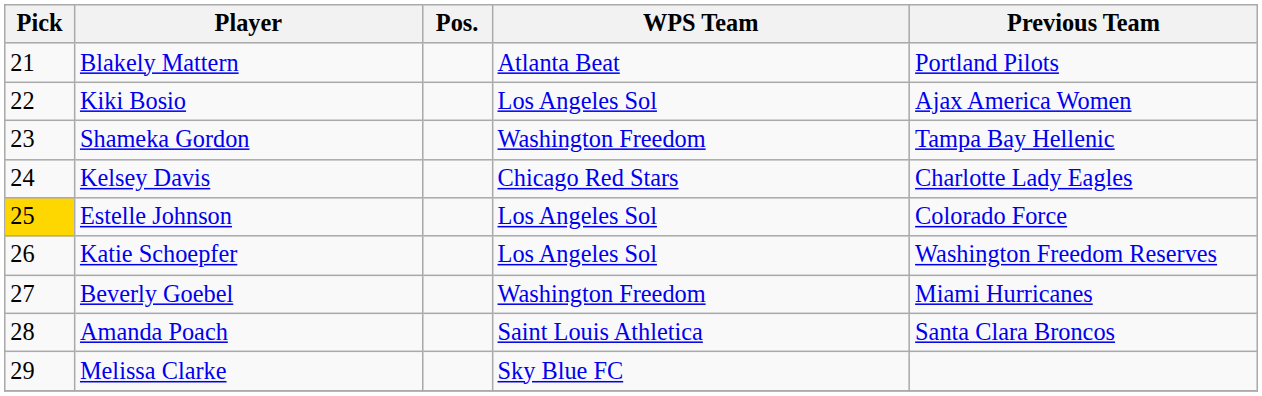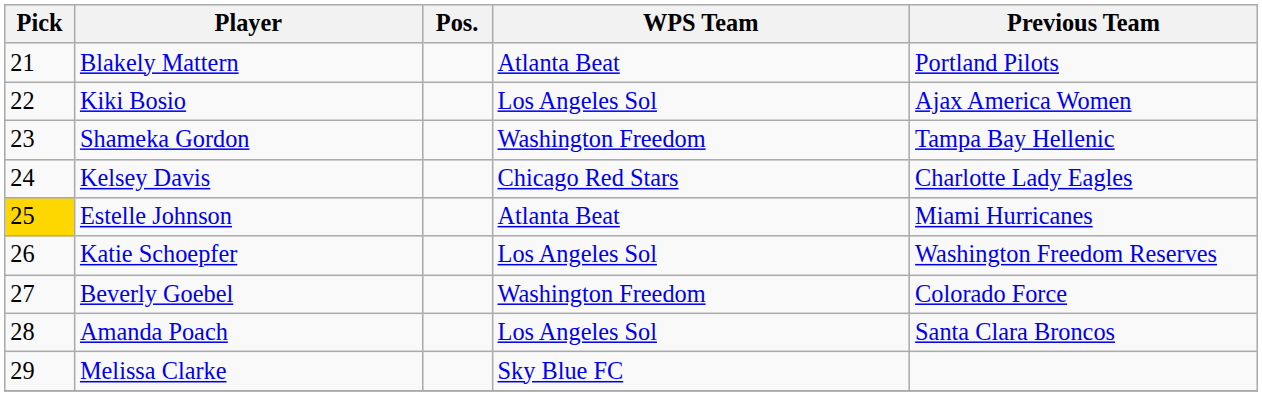Estelle Johnson | WPS Team: Los Angeles Sol -> Atlanta Beat
Estelle Johnson | Previous Team: Colorado Force -> Miami Hurricanes
Beverly Goebel | Previous Team: Miami Hurricanes -> Colorado Force
Amanda Poach | WPS Team: Saint Louis Athletica -> Los Angeles Sol
